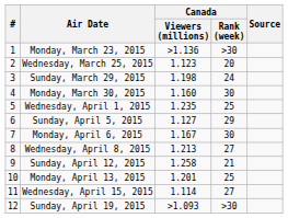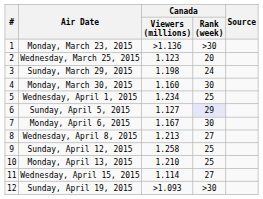Wednesday, April 1, 2015 | Canada / Viewers (millions): 1.235 -> 1.234
Sunday, April 5, 2015 | Canada / Rank (week): no background -> lavender background
Sunday, April 12, 2015 | Canada / Rank (week): 21 -> 25
Monday, April 13, 2015 | Canada / Viewers (millions): 1.201 -> 1.210
